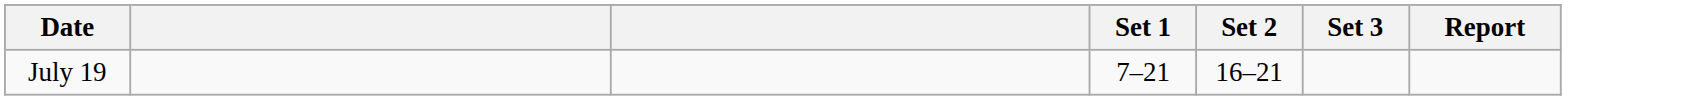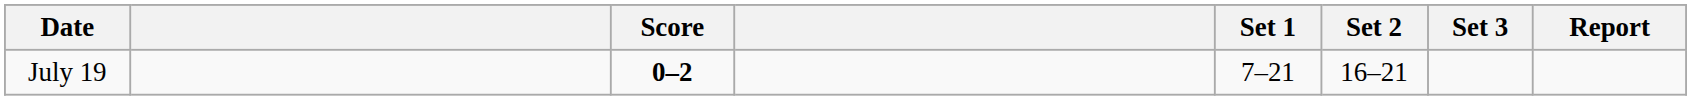+ column: Score | 0–2
